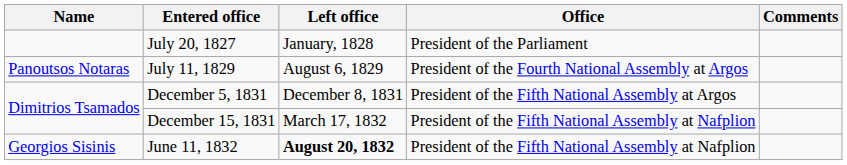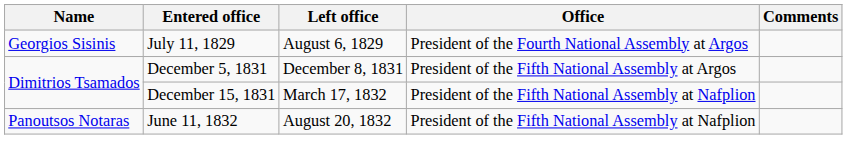- row: July 20, 1827 | January, 1828 | President of the Parliament
July 11, 1829 | Name: Panoutsos Notaras -> Georgios Sisinis
June 11, 1832 | Name: Georgios Sisinis -> Panoutsos Notaras
June 11, 1832 | Left office: bold -> normal
